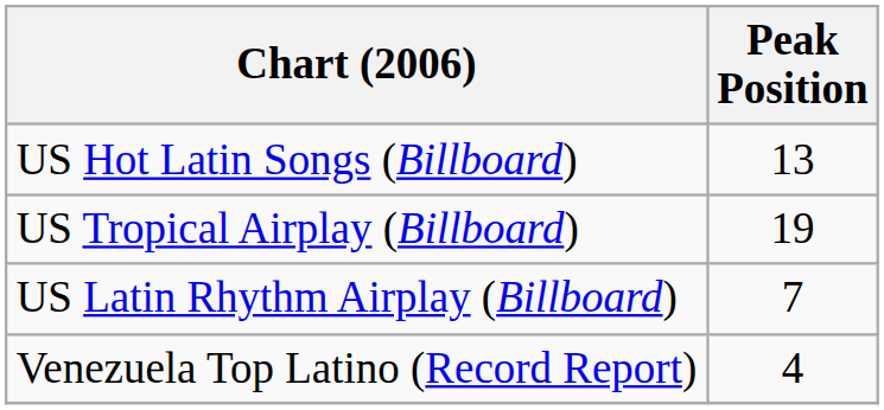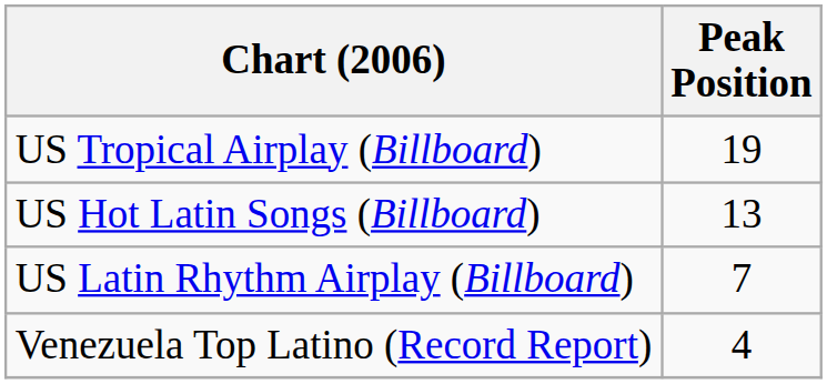rows swapped: US Tropical Airplay (Billboard) <-> US Hot Latin Songs (Billboard)
